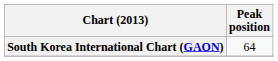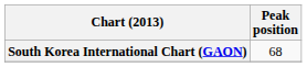South Korea International Chart (GAON) | Peak position: 64 -> 68
